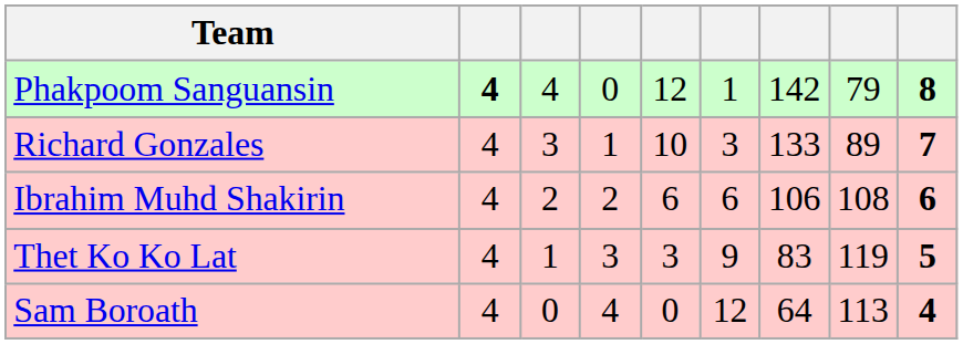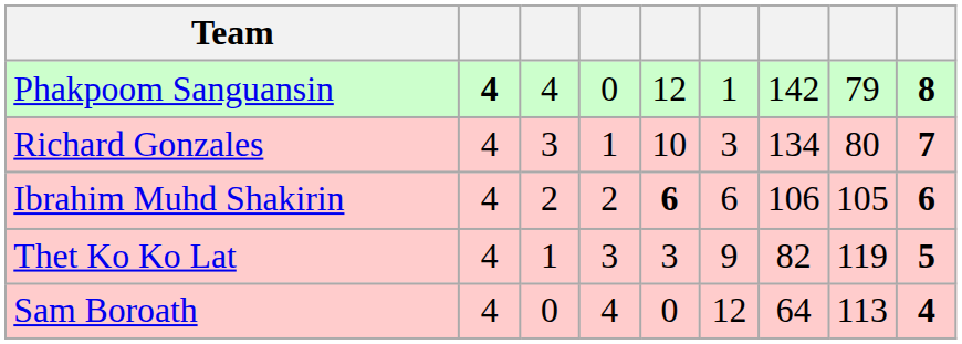Richard Gonzales | column 7: 133 -> 134
Richard Gonzales | column 8: 89 -> 80
Ibrahim Muhd Shakirin | column 5: normal -> bold
Ibrahim Muhd Shakirin | column 8: 108 -> 105
Thet Ko Ko Lat | column 7: 83 -> 82
